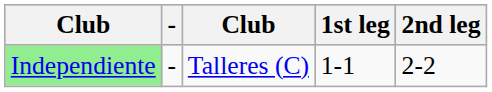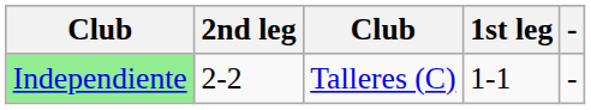columns swapped: - <-> 2nd leg
